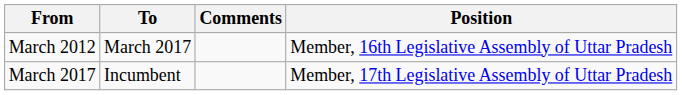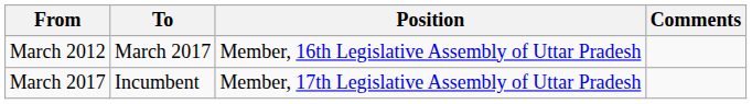columns swapped: Position <-> Comments
